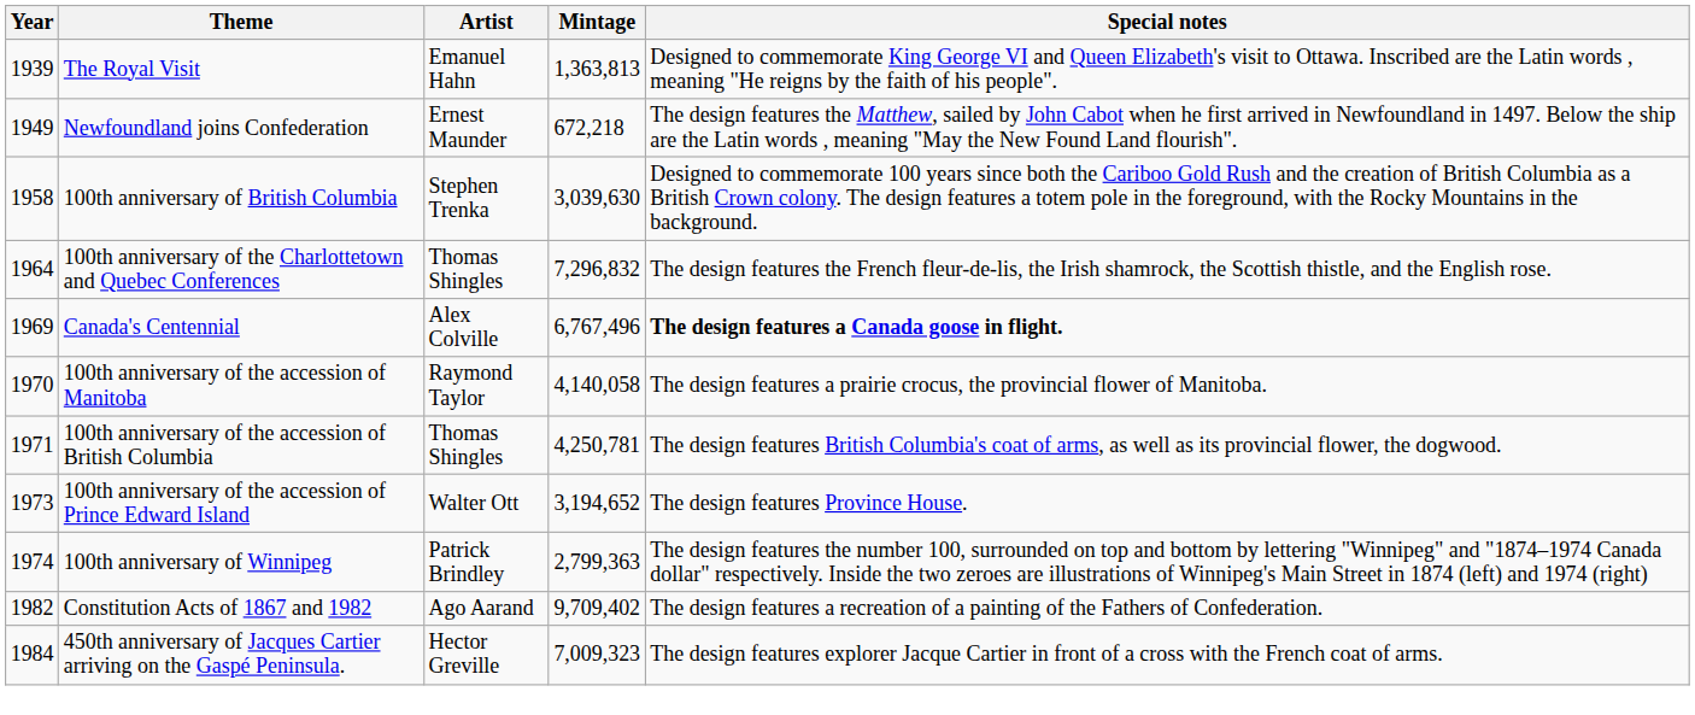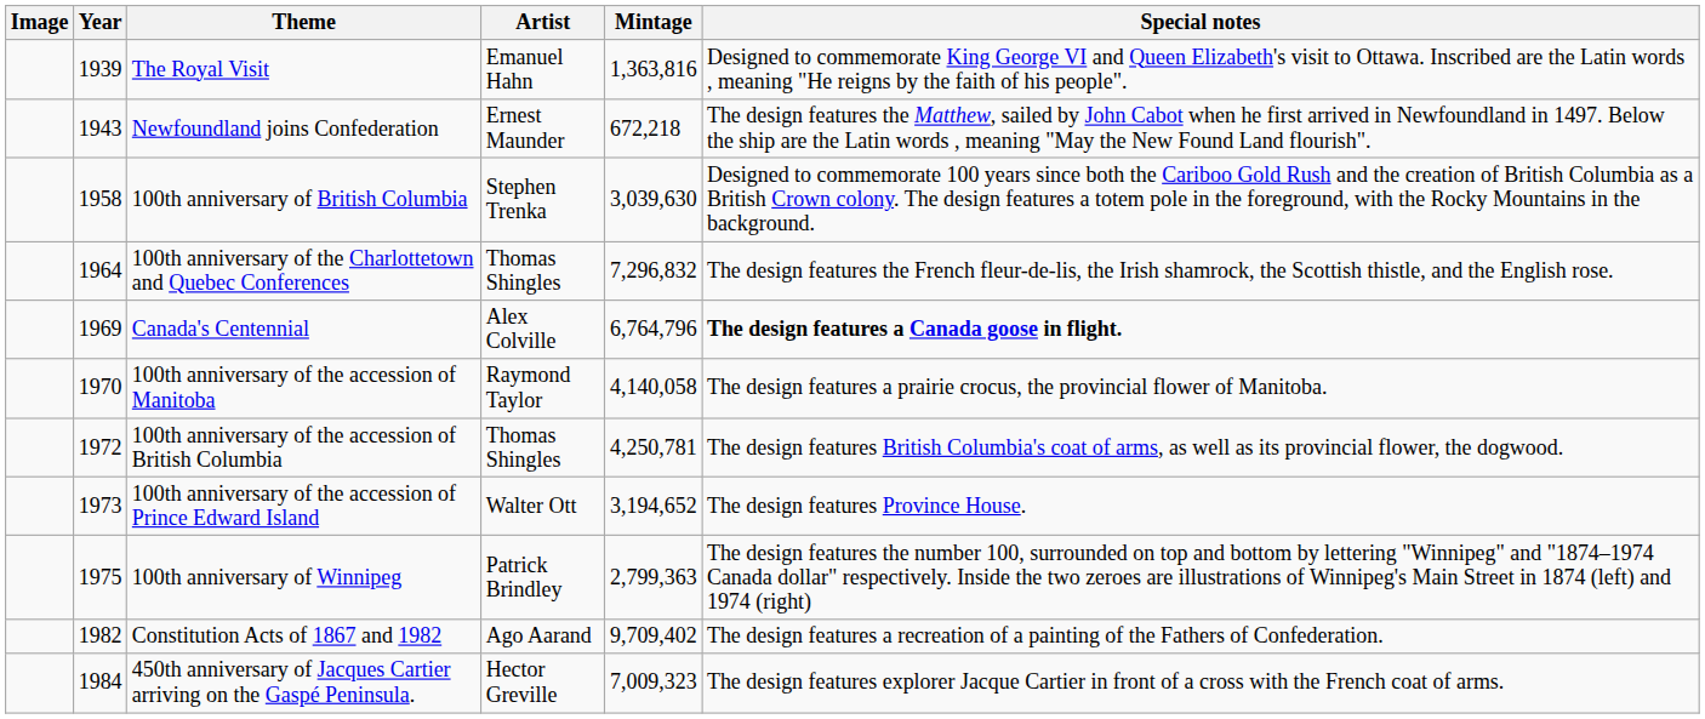+ column: Image
The Royal Visit | Mintage: 1,363,813 -> 1,363,816
Newfoundland joins Confederation | Year: 1949 -> 1943
Canada's Centennial | Mintage: 6,767,496 -> 6,764,796
100th anniversary of the accession of British Columbia | Year: 1971 -> 1972
100th anniversary of Winnipeg | Year: 1974 -> 1975
